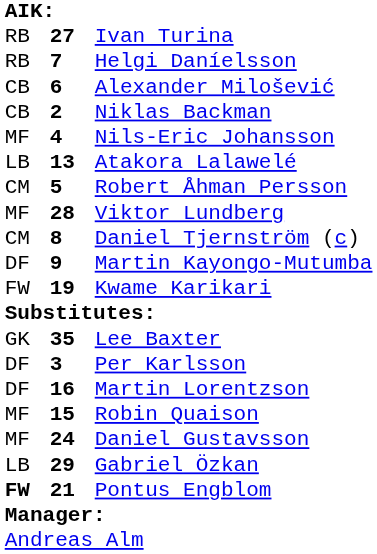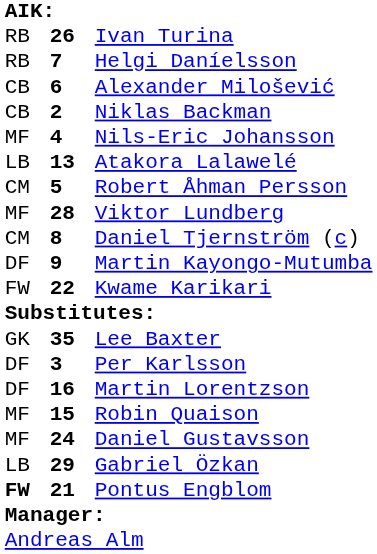Ivan Turina | column 2: 27 -> 26
Kwame Karikari | column 2: 19 -> 22
